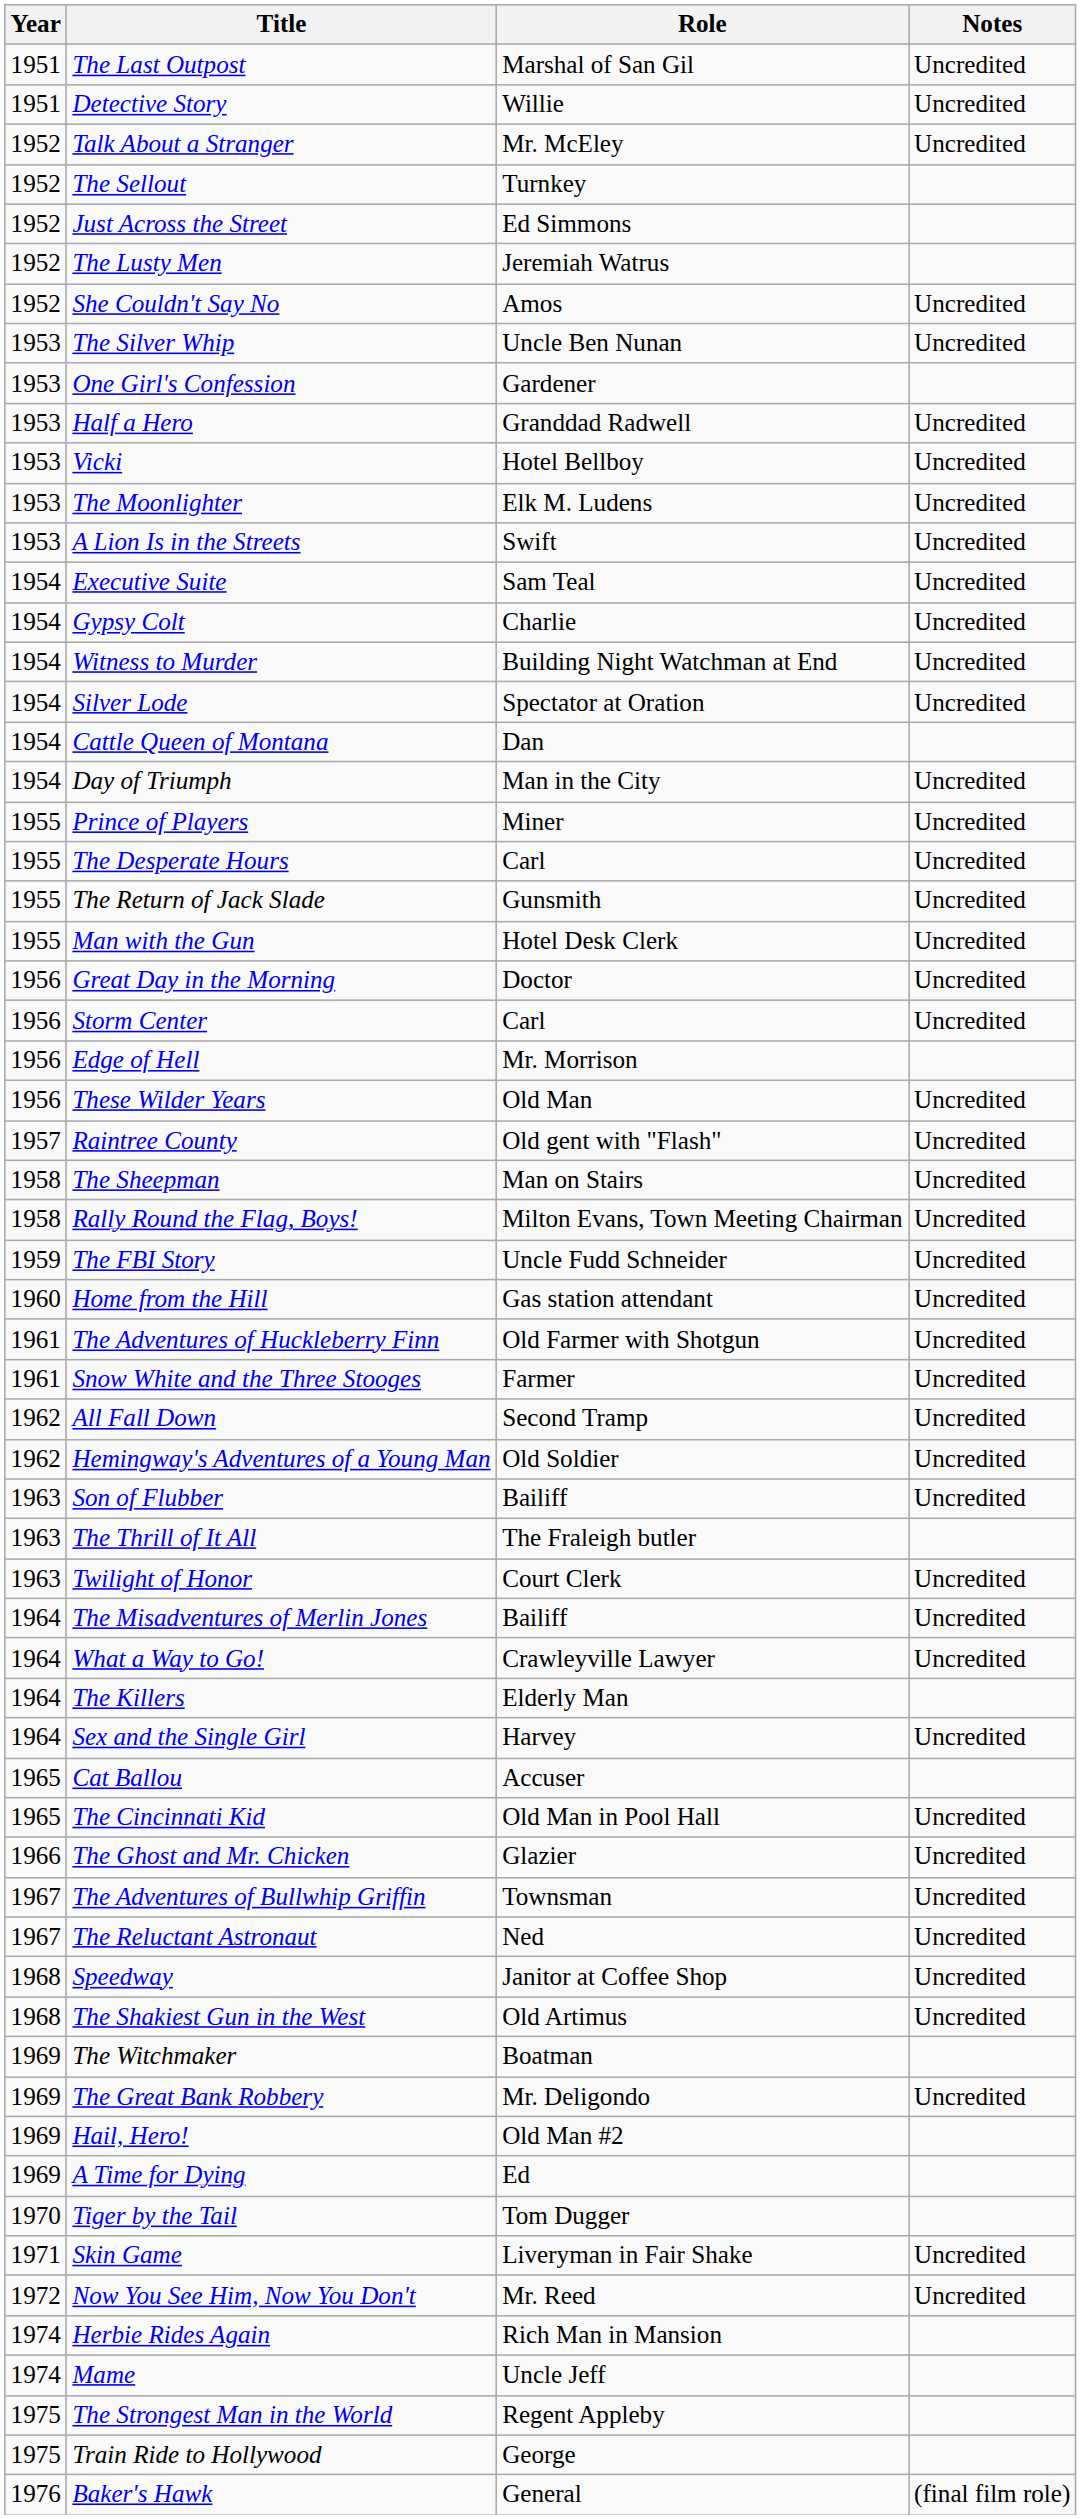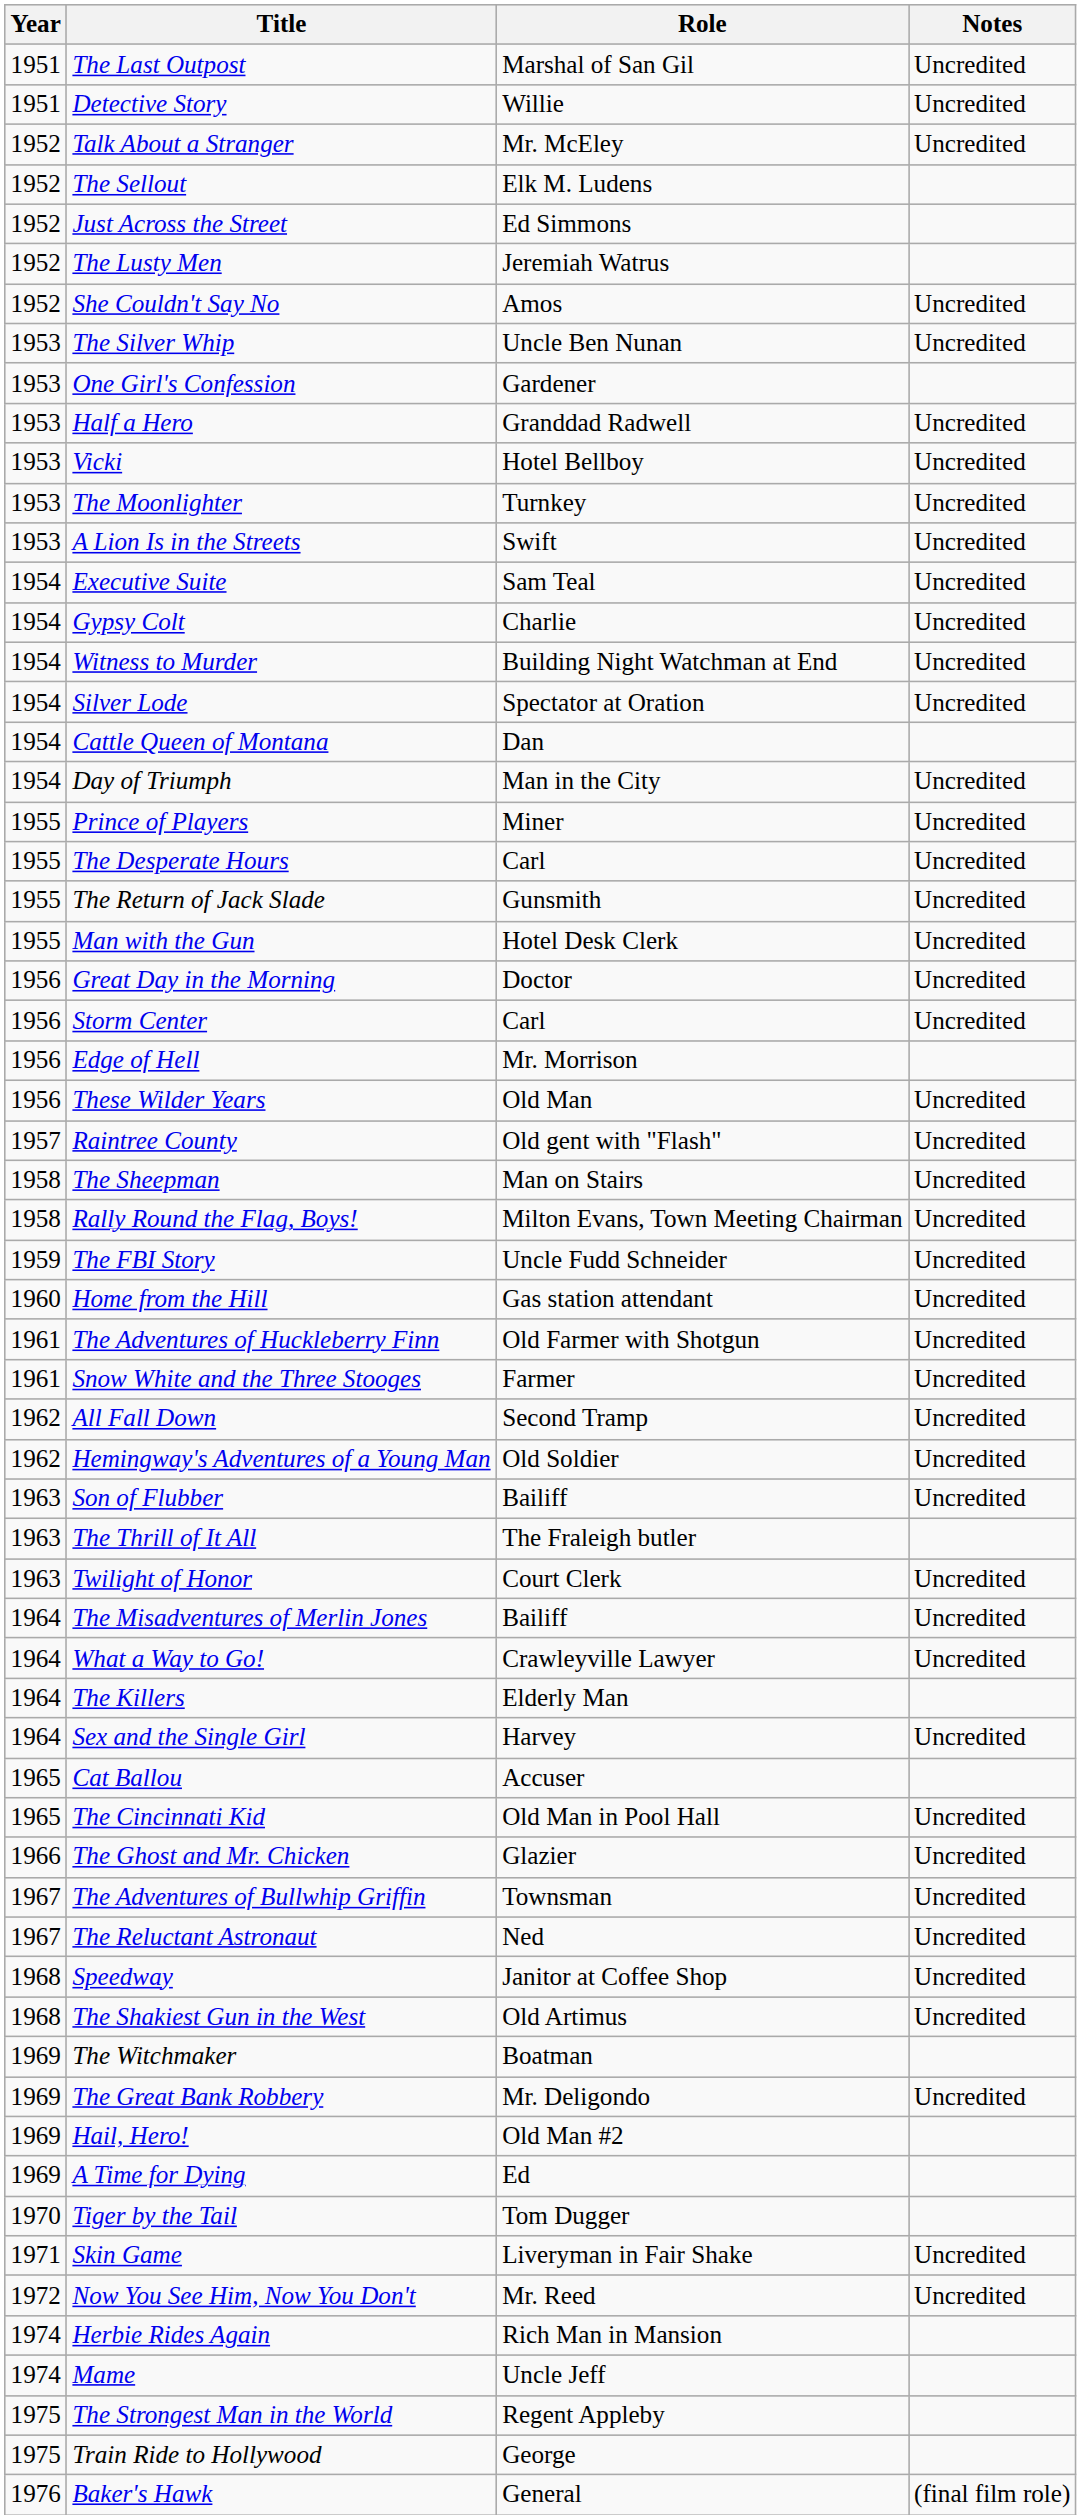The Sellout | Role: Turnkey -> Elk M. Ludens
The Moonlighter | Role: Elk M. Ludens -> Turnkey
